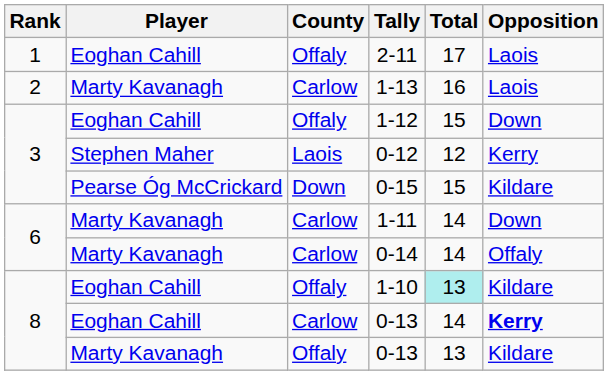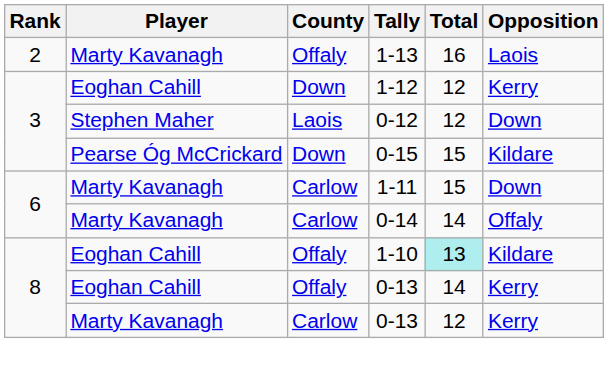- row: 1 | Eoghan Cahill | Offaly | 2-11 | 17 | Laois
1-13 | County: Carlow -> Offaly
1-12 | County: Offaly -> Down
1-12 | Total: 15 -> 12
1-12 | Opposition: Down -> Kerry
0-12 | Opposition: Kerry -> Down
1-11 | Total: 14 -> 15
Eoghan Cahill / 0-13 | County: Carlow -> Offaly
Eoghan Cahill / 0-13 | Opposition: bold -> normal
Marty Kavanagh / 0-13 | County: Offaly -> Carlow
Marty Kavanagh / 0-13 | Total: 13 -> 12
Marty Kavanagh / 0-13 | Opposition: Kildare -> Kerry
